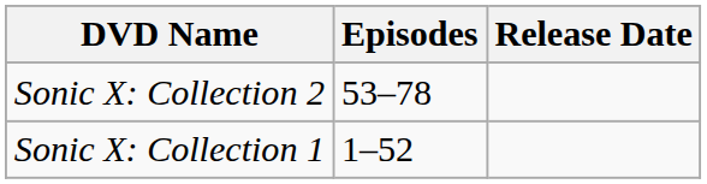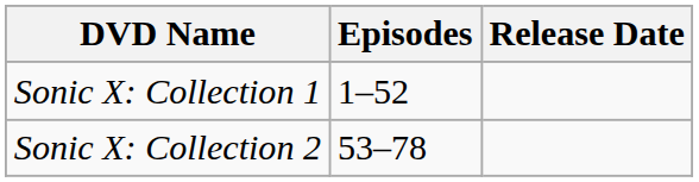rows swapped: Sonic X: Collection 1 <-> Sonic X: Collection 2
